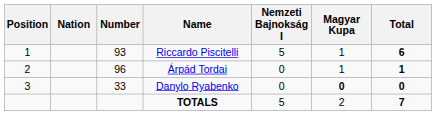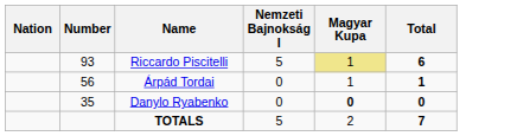- column: Position | 1 | 2 | 3
Riccardo Piscitelli | Magyar Kupa: no background -> khaki background
Árpád Tordai | Number: 96 -> 56
Danylo Ryabenko | Number: 33 -> 35
